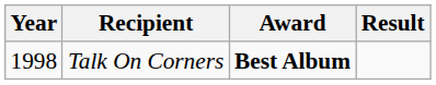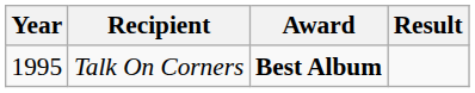Talk On Corners | Year: 1998 -> 1995
